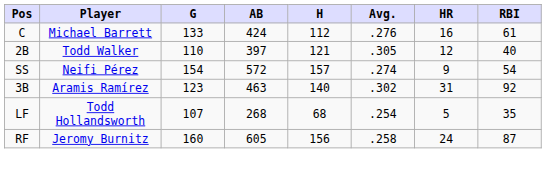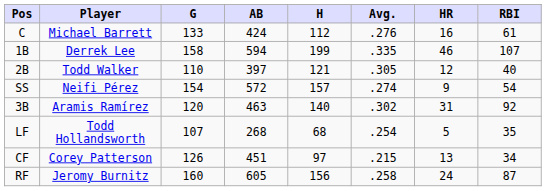+ row: 1B | Derrek Lee | 158 | 594 | 199 | .335 | 46 | 107
3B | G: 123 -> 120
+ row: CF | Corey Patterson | 126 | 451 | 97 | .215 | 13 | 34
